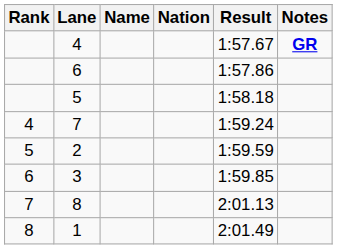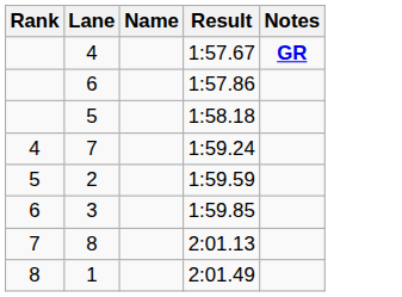- column: Nation
